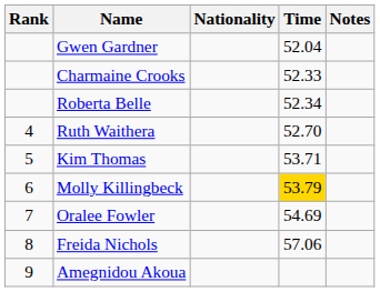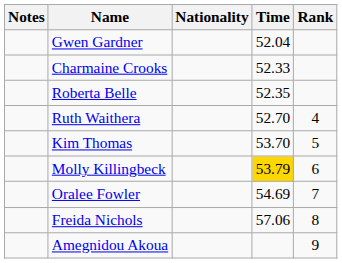columns swapped: Rank <-> Notes
Roberta Belle | Time: 52.34 -> 52.35
Kim Thomas | Time: 53.71 -> 53.70
